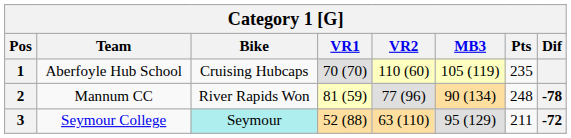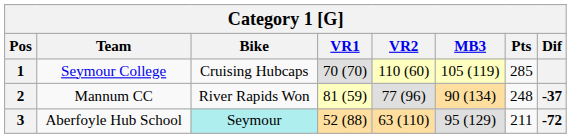1 | Team: Aberfoyle Hub School -> Seymour College
1 | Pts: 235 -> 285
2 | Dif: -78 -> -37
3 | Team: Seymour College -> Aberfoyle Hub School
